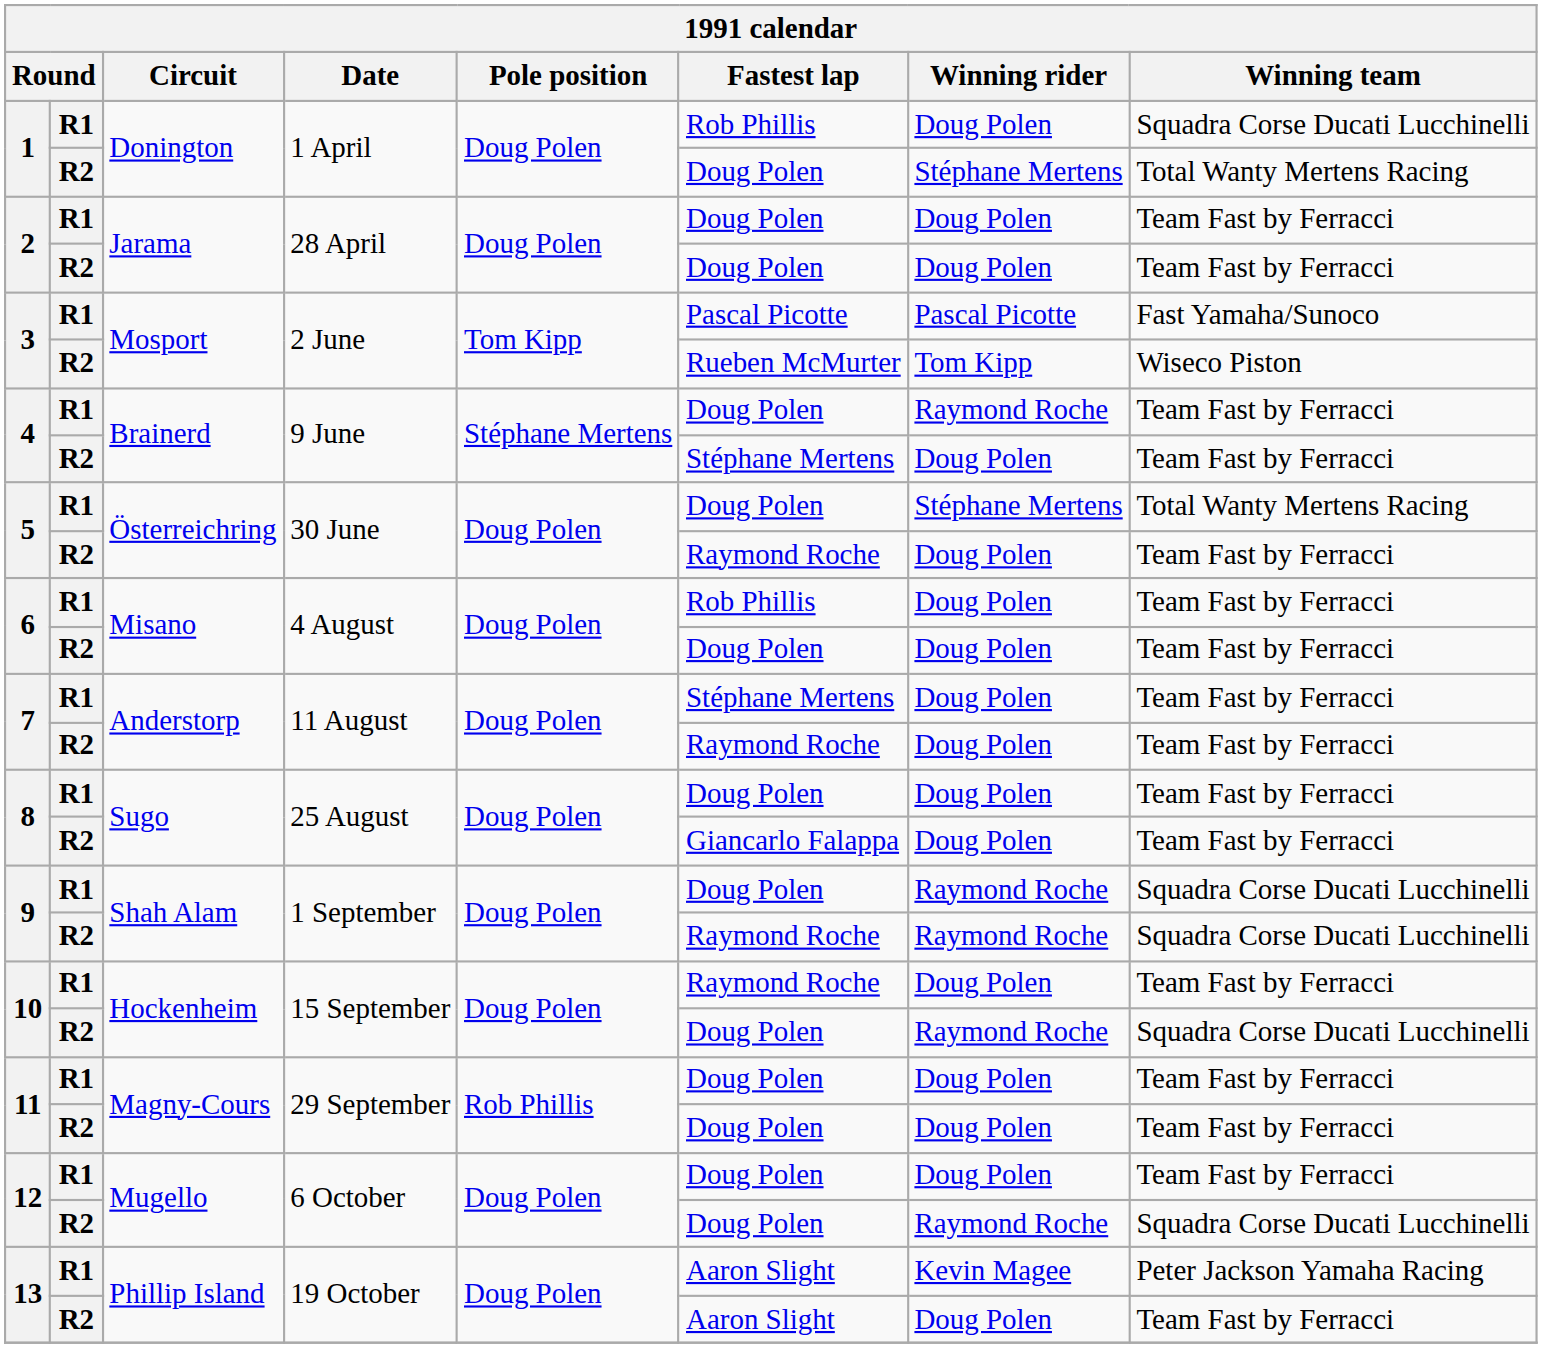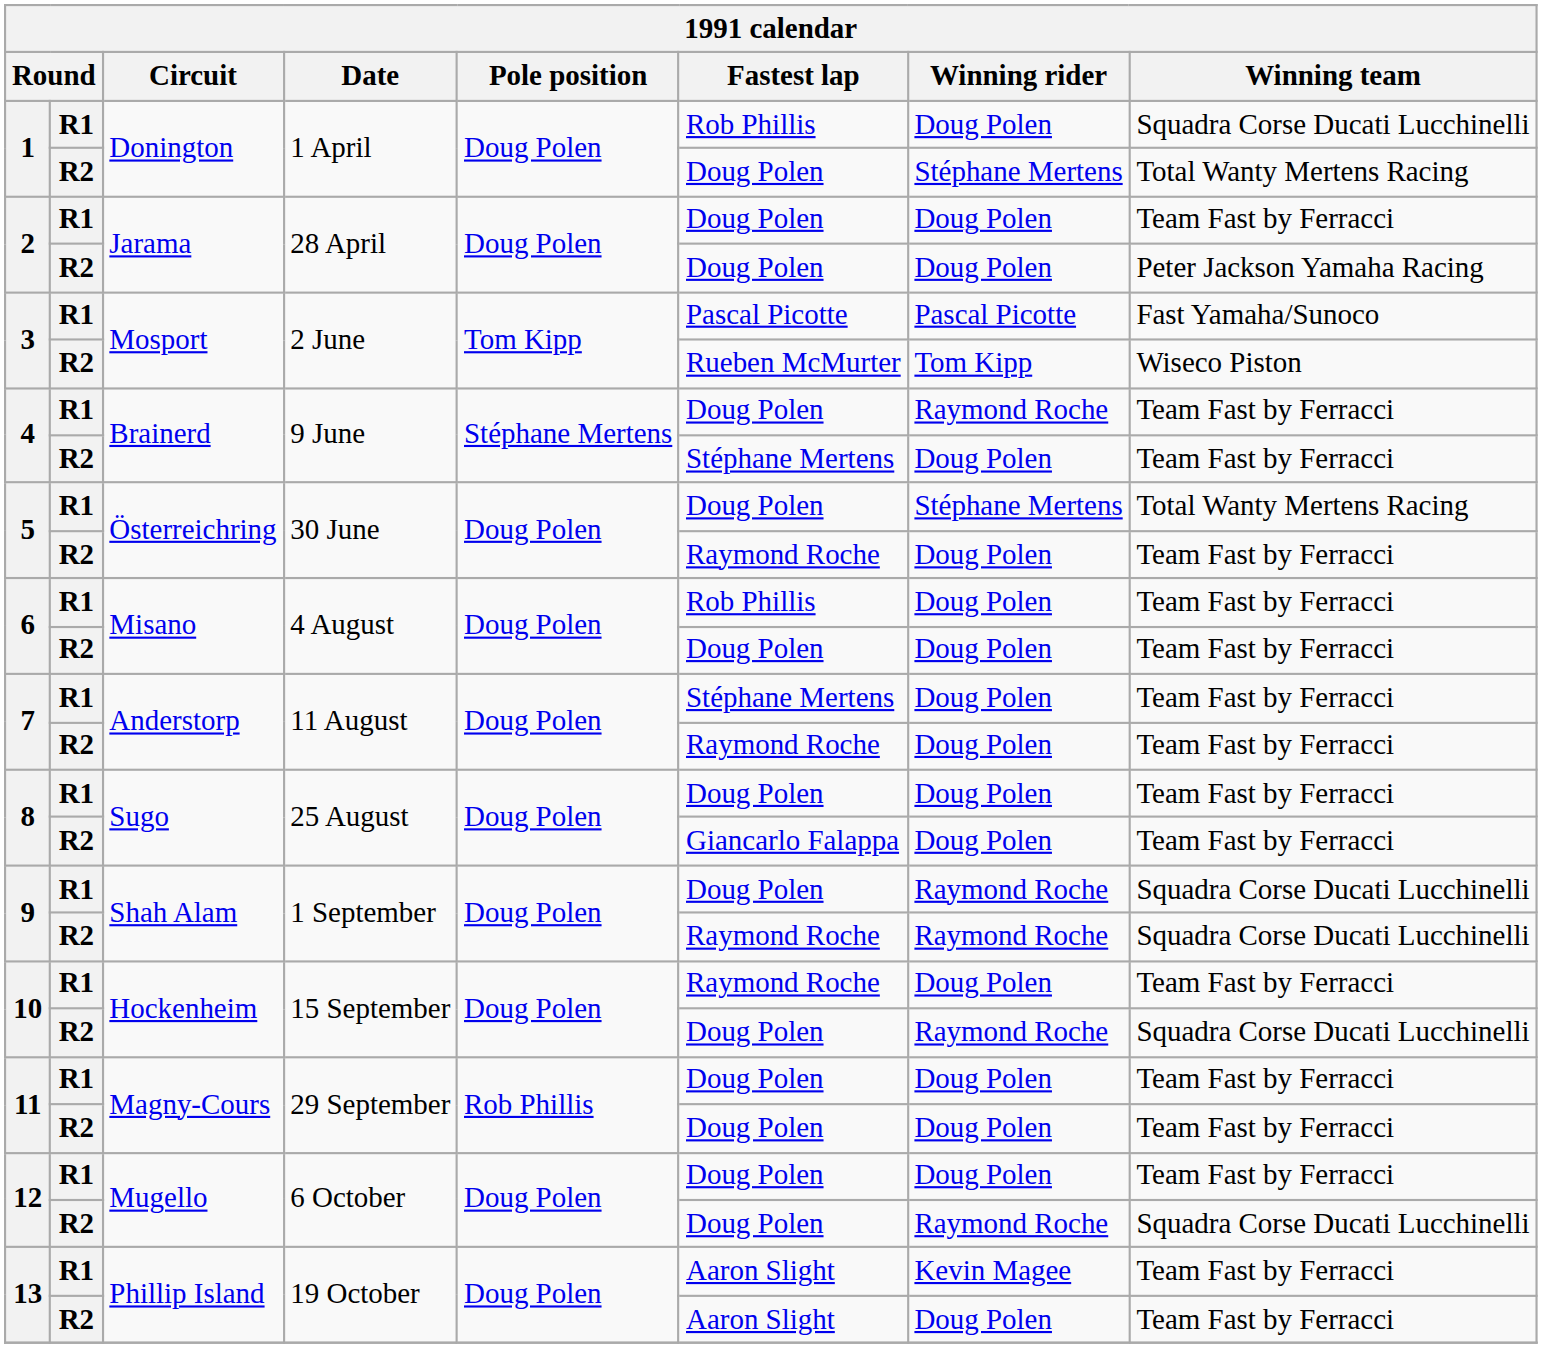2 / R2 | Winning team: Team Fast by Ferracci -> Peter Jackson Yamaha Racing
13 / R1 | Winning team: Peter Jackson Yamaha Racing -> Team Fast by Ferracci
